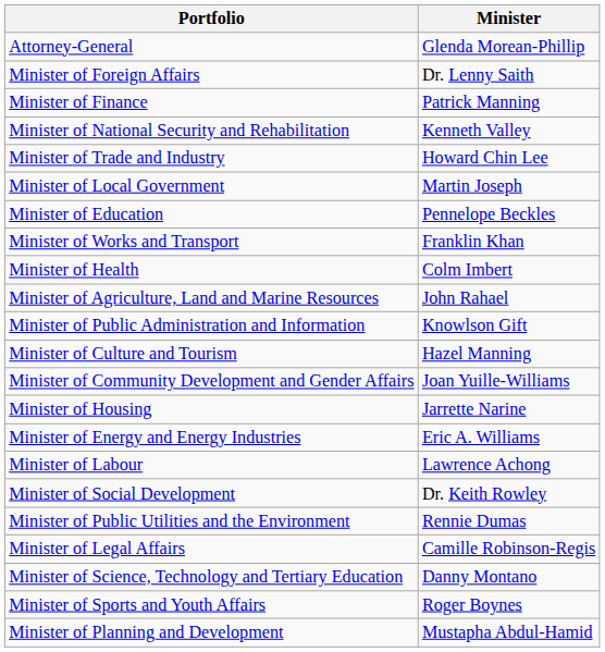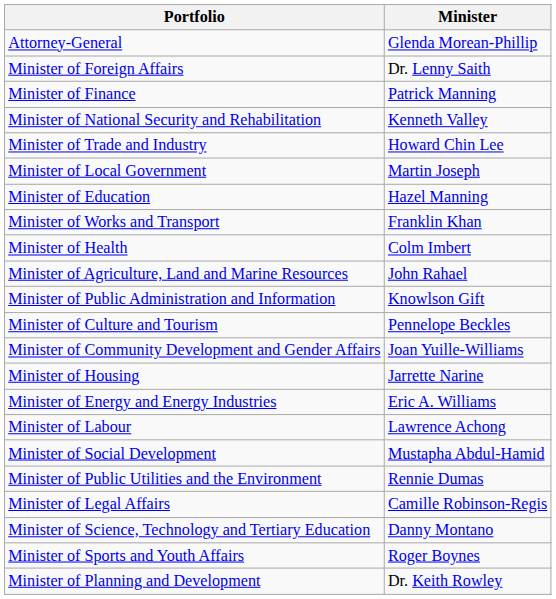Minister of Education | column 2: Pennelope Beckles -> Hazel Manning
Minister of Culture and Tourism | column 2: Hazel Manning -> Pennelope Beckles
Minister of Social Development | column 2: Dr. Keith Rowley -> Mustapha Abdul-Hamid
Minister of Planning and Development | column 2: Mustapha Abdul-Hamid -> Dr. Keith Rowley
